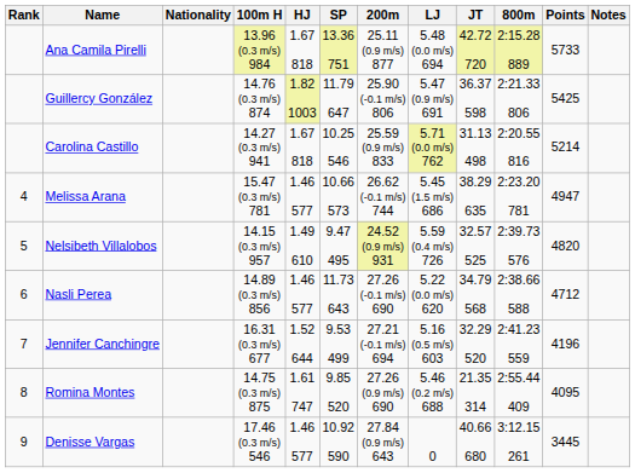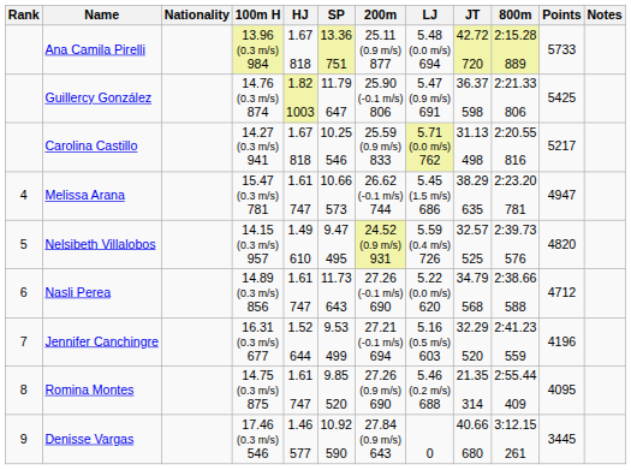Carolina Castillo | Points: 5214 -> 5217
Melissa Arana | HJ: 1.46 577 -> 1.61 747
Nasli Perea | HJ: 1.46 577 -> 1.61 747
